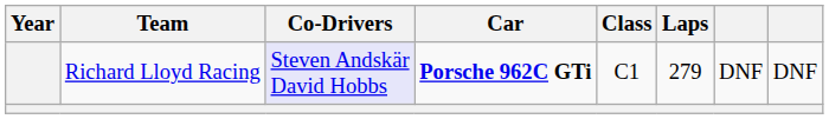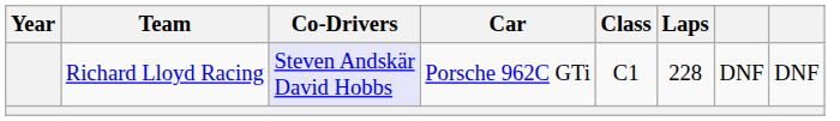Richard Lloyd Racing | Car: bold -> normal
Richard Lloyd Racing | Laps: 279 -> 228
